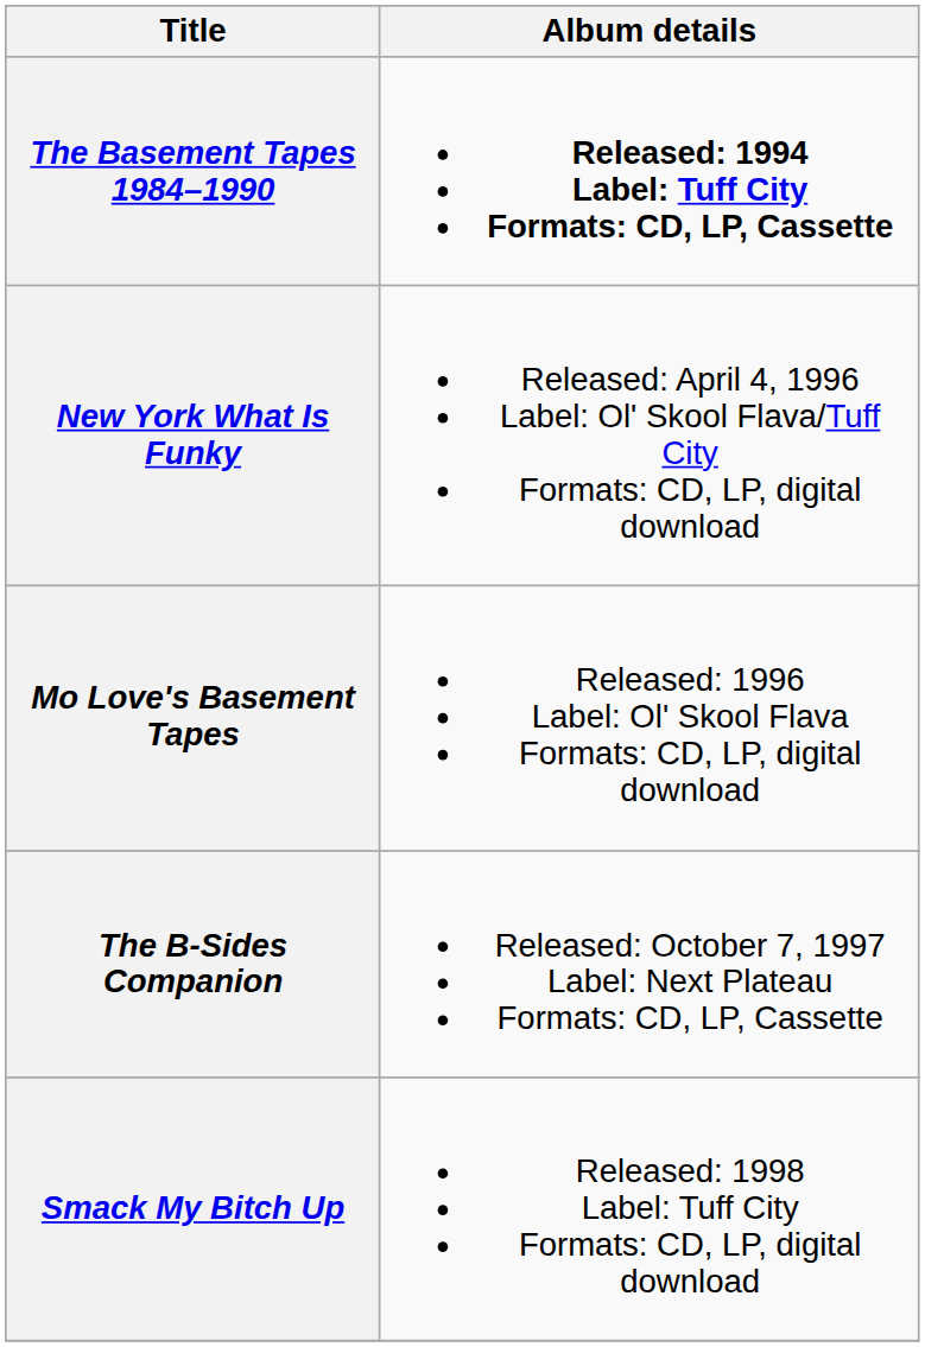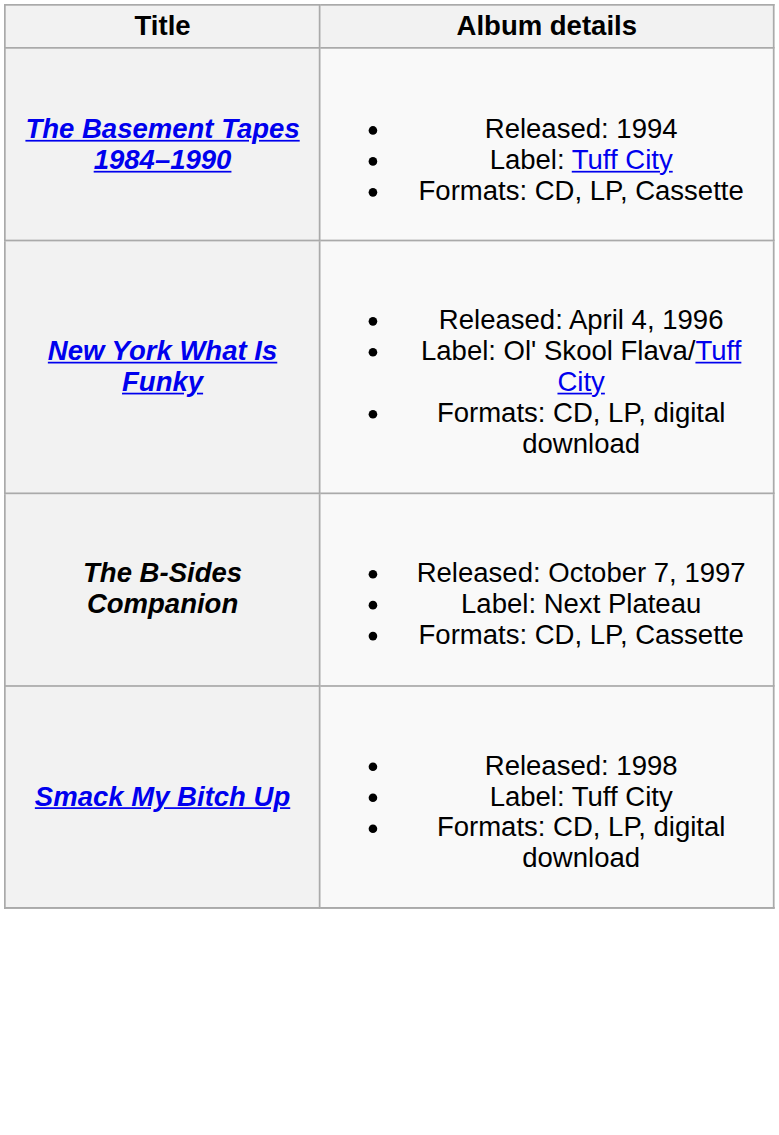The Basement Tapes 1984–1990 | Album details: bold -> normal
- row: Mo Love's Basement Tapes | Released: 1996 Label: Ol' Skool Flava Formats: CD, LP, digital download
